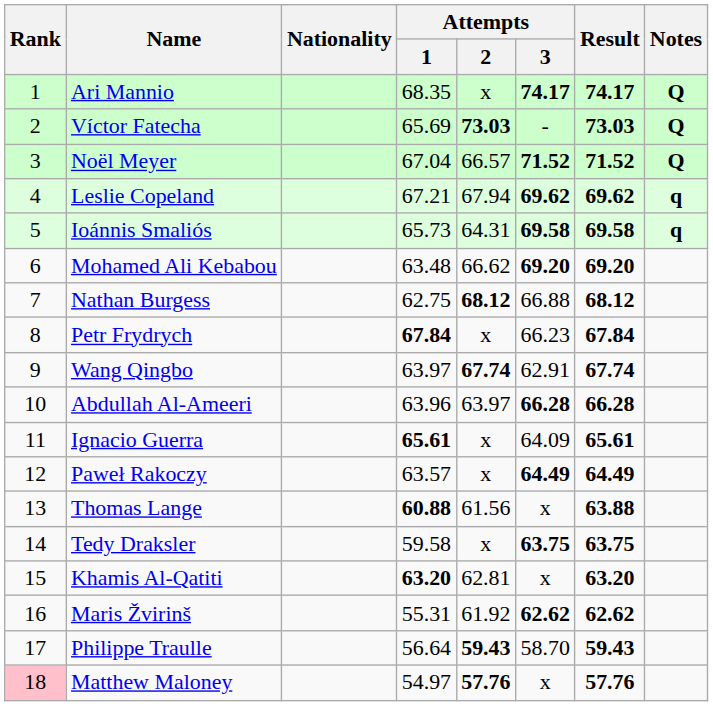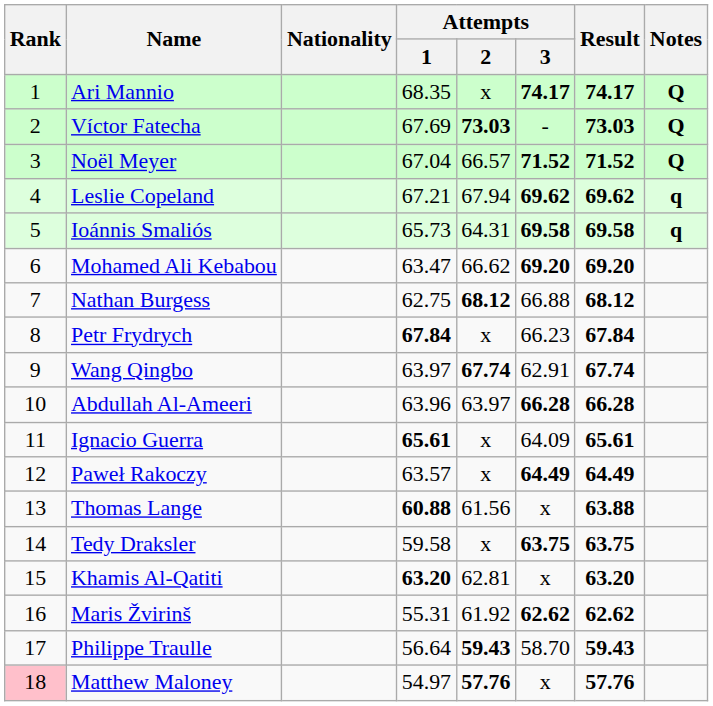Víctor Fatecha | Attempts / 1: 65.69 -> 67.69
Mohamed Ali Kebabou | Attempts / 1: 63.48 -> 63.47
